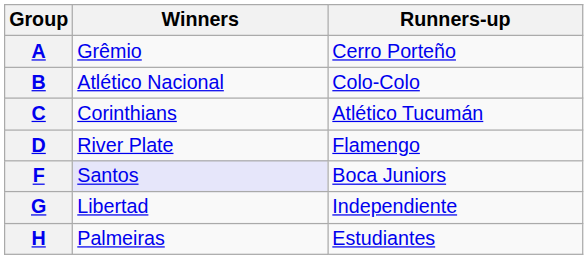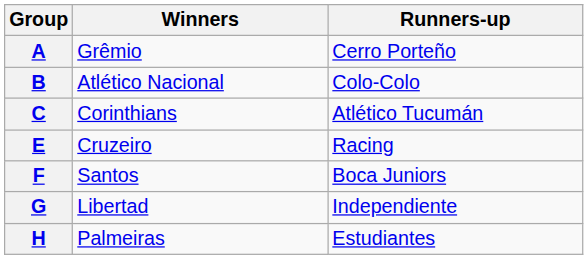- row: D | River Plate | Flamengo
+ row: E | Cruzeiro | Racing
F | Winners: lavender background -> no background
